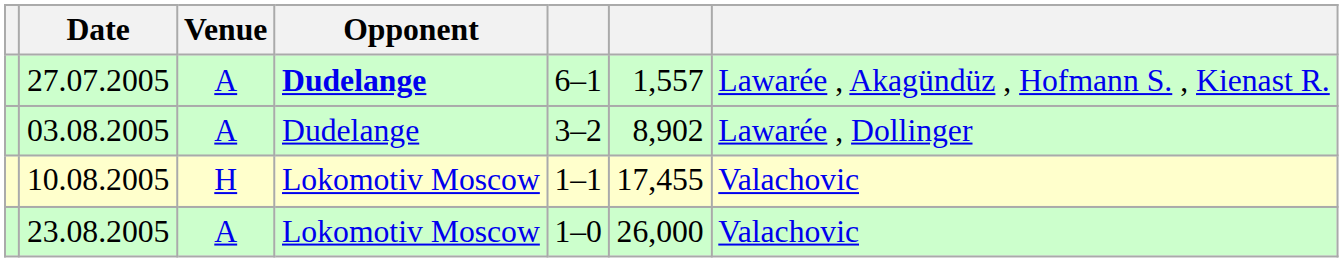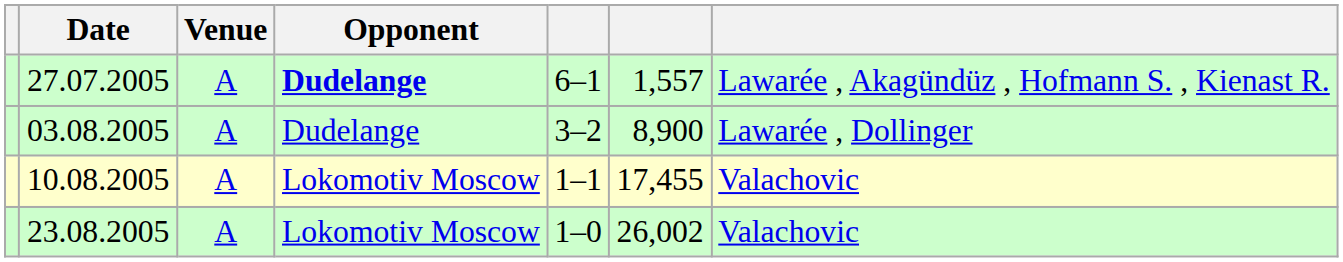03.08.2005 | column 6: 8,902 -> 8,900
10.08.2005 | Venue: H -> A
23.08.2005 | column 6: 26,000 -> 26,002
